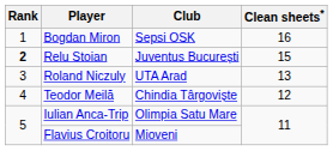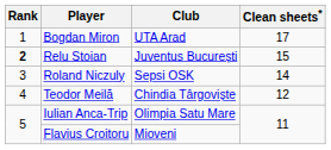Bogdan Miron | Club: Sepsi OSK -> UTA Arad
Bogdan Miron | Clean sheets*: 16 -> 17
Roland Niczuly | Club: UTA Arad -> Sepsi OSK
Roland Niczuly | Clean sheets*: 13 -> 14
